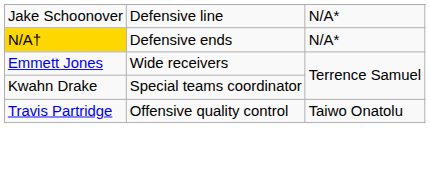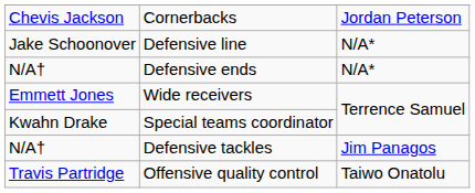+ row: Chevis Jackson | Cornerbacks | Jordan Peterson
Defensive ends | column 1: gold background -> no background
+ row: N/A† | Defensive tackles | Jim Panagos
